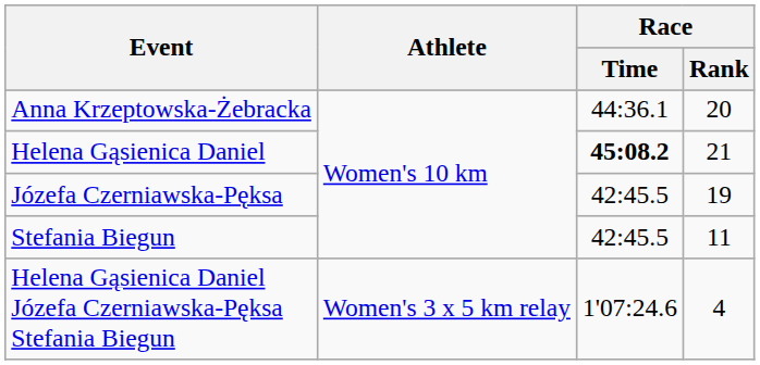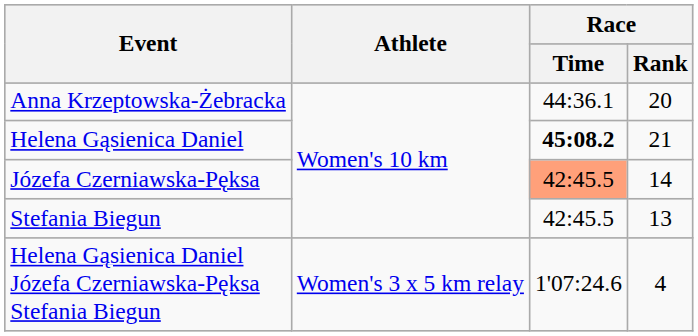Józefa Czerniawska-Pęksa | Race / Time: no background -> lightsalmon background
Józefa Czerniawska-Pęksa | Race / Rank: 19 -> 14
Stefania Biegun | Race / Rank: 11 -> 13
